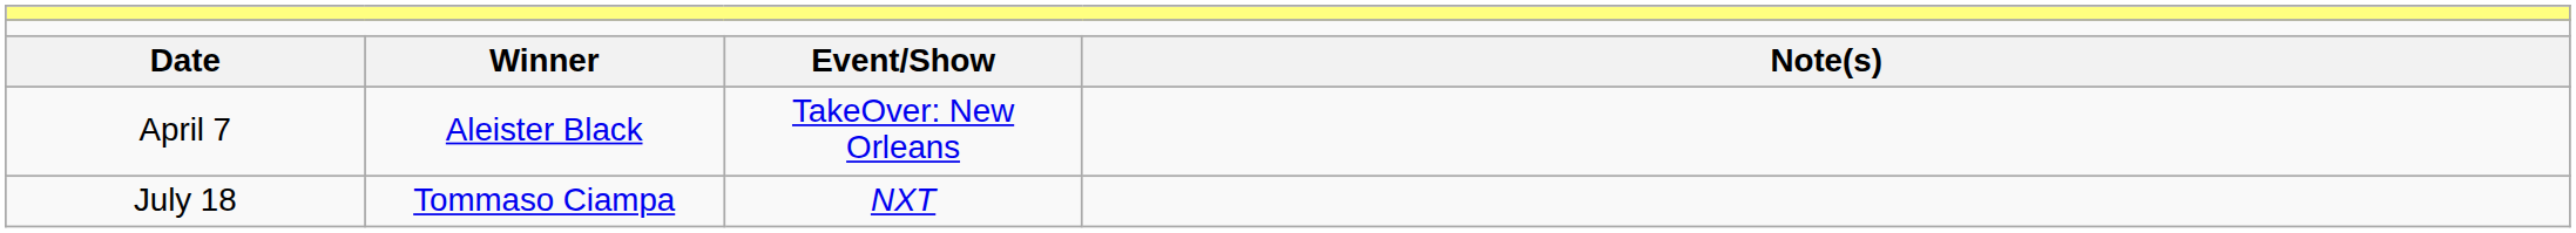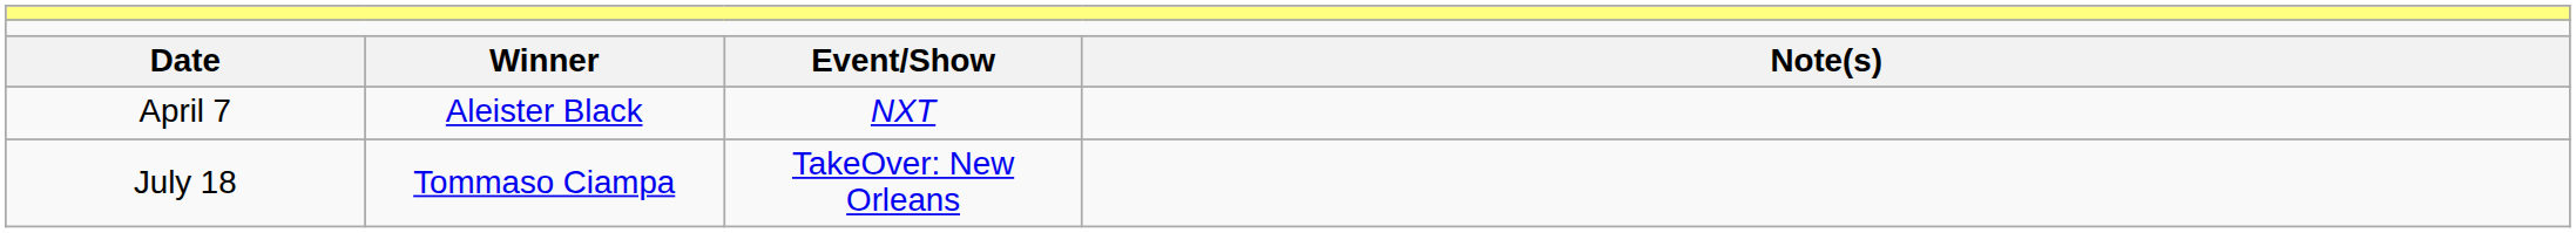April 7 | column 3: TakeOver: New Orleans -> NXT
July 18 | column 3: NXT -> TakeOver: New Orleans
